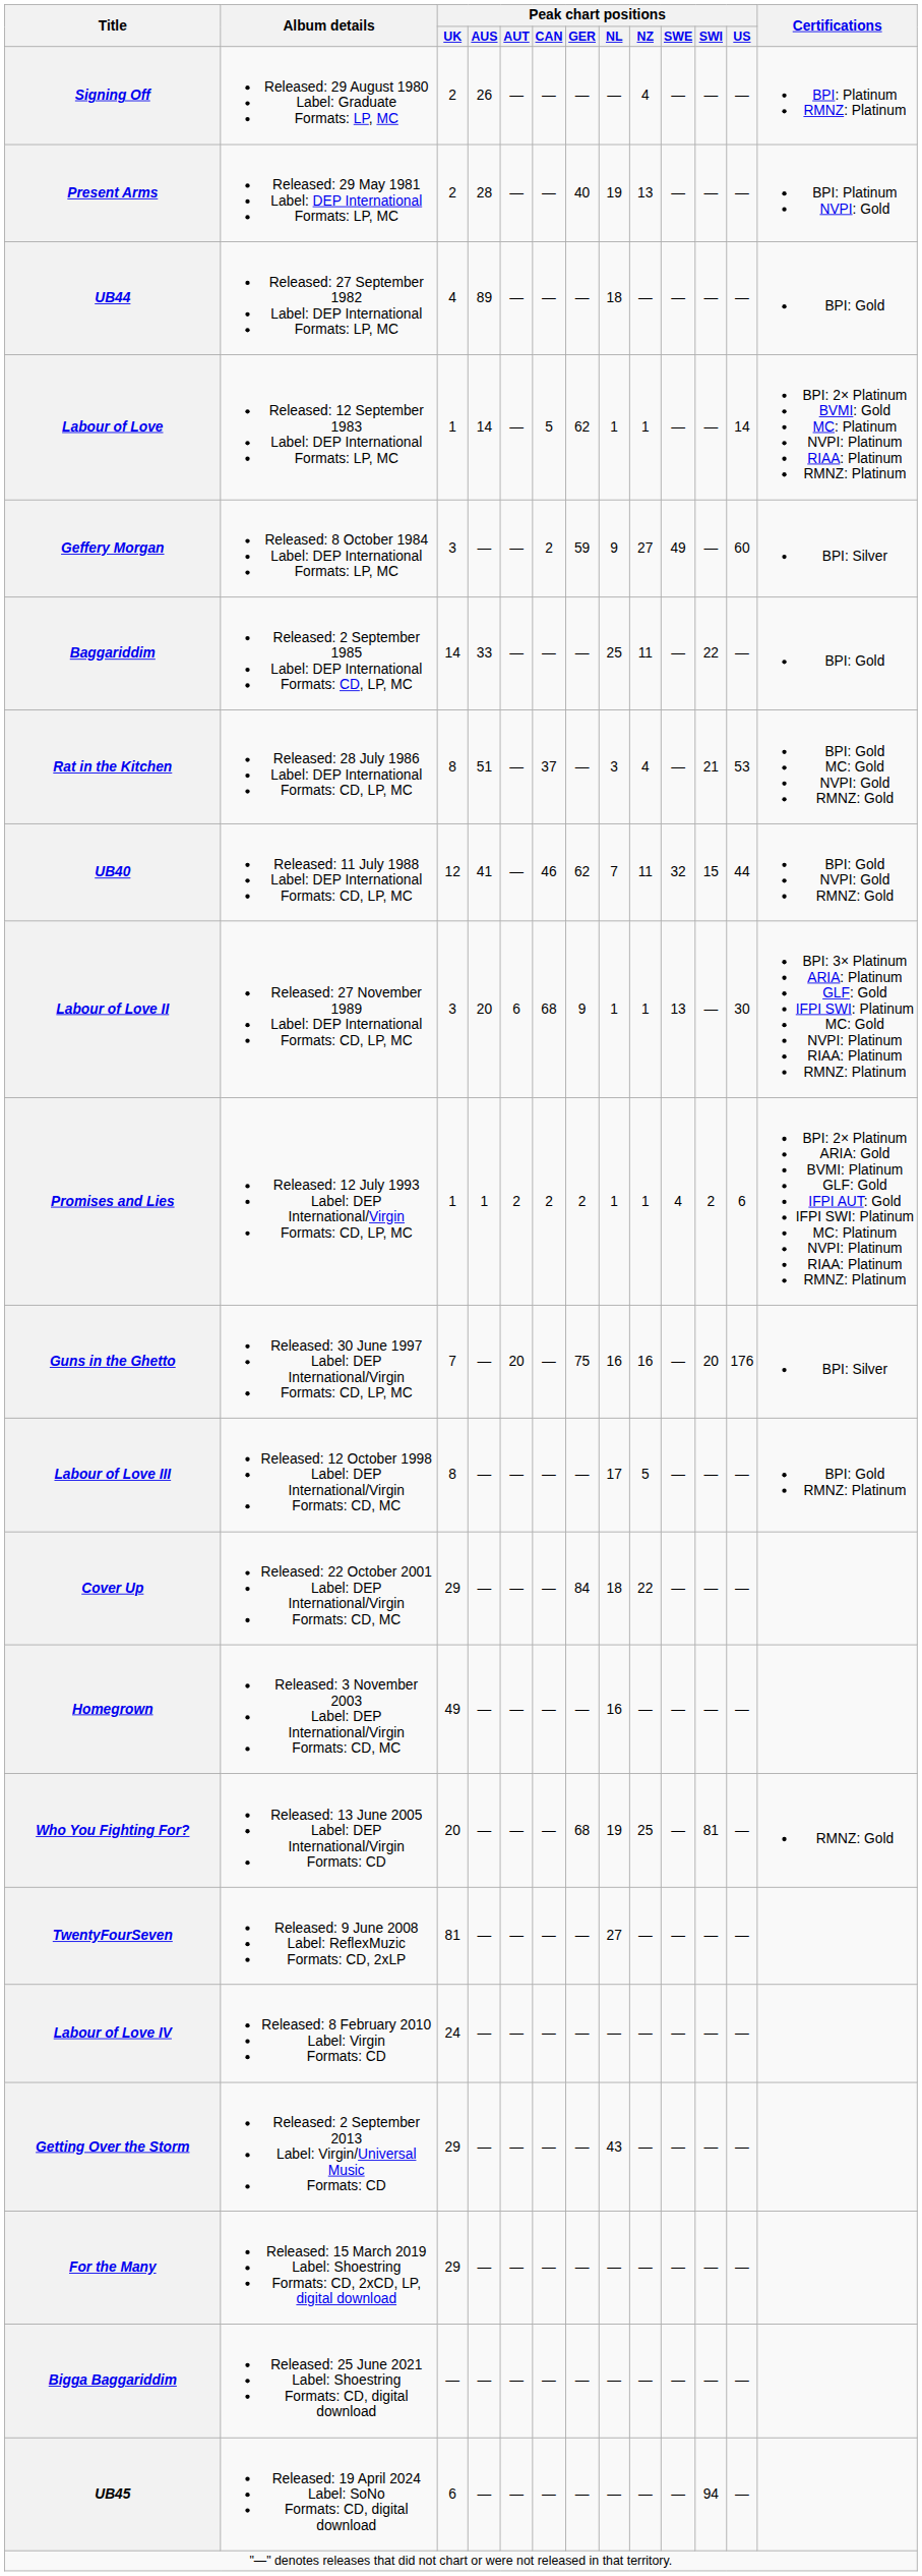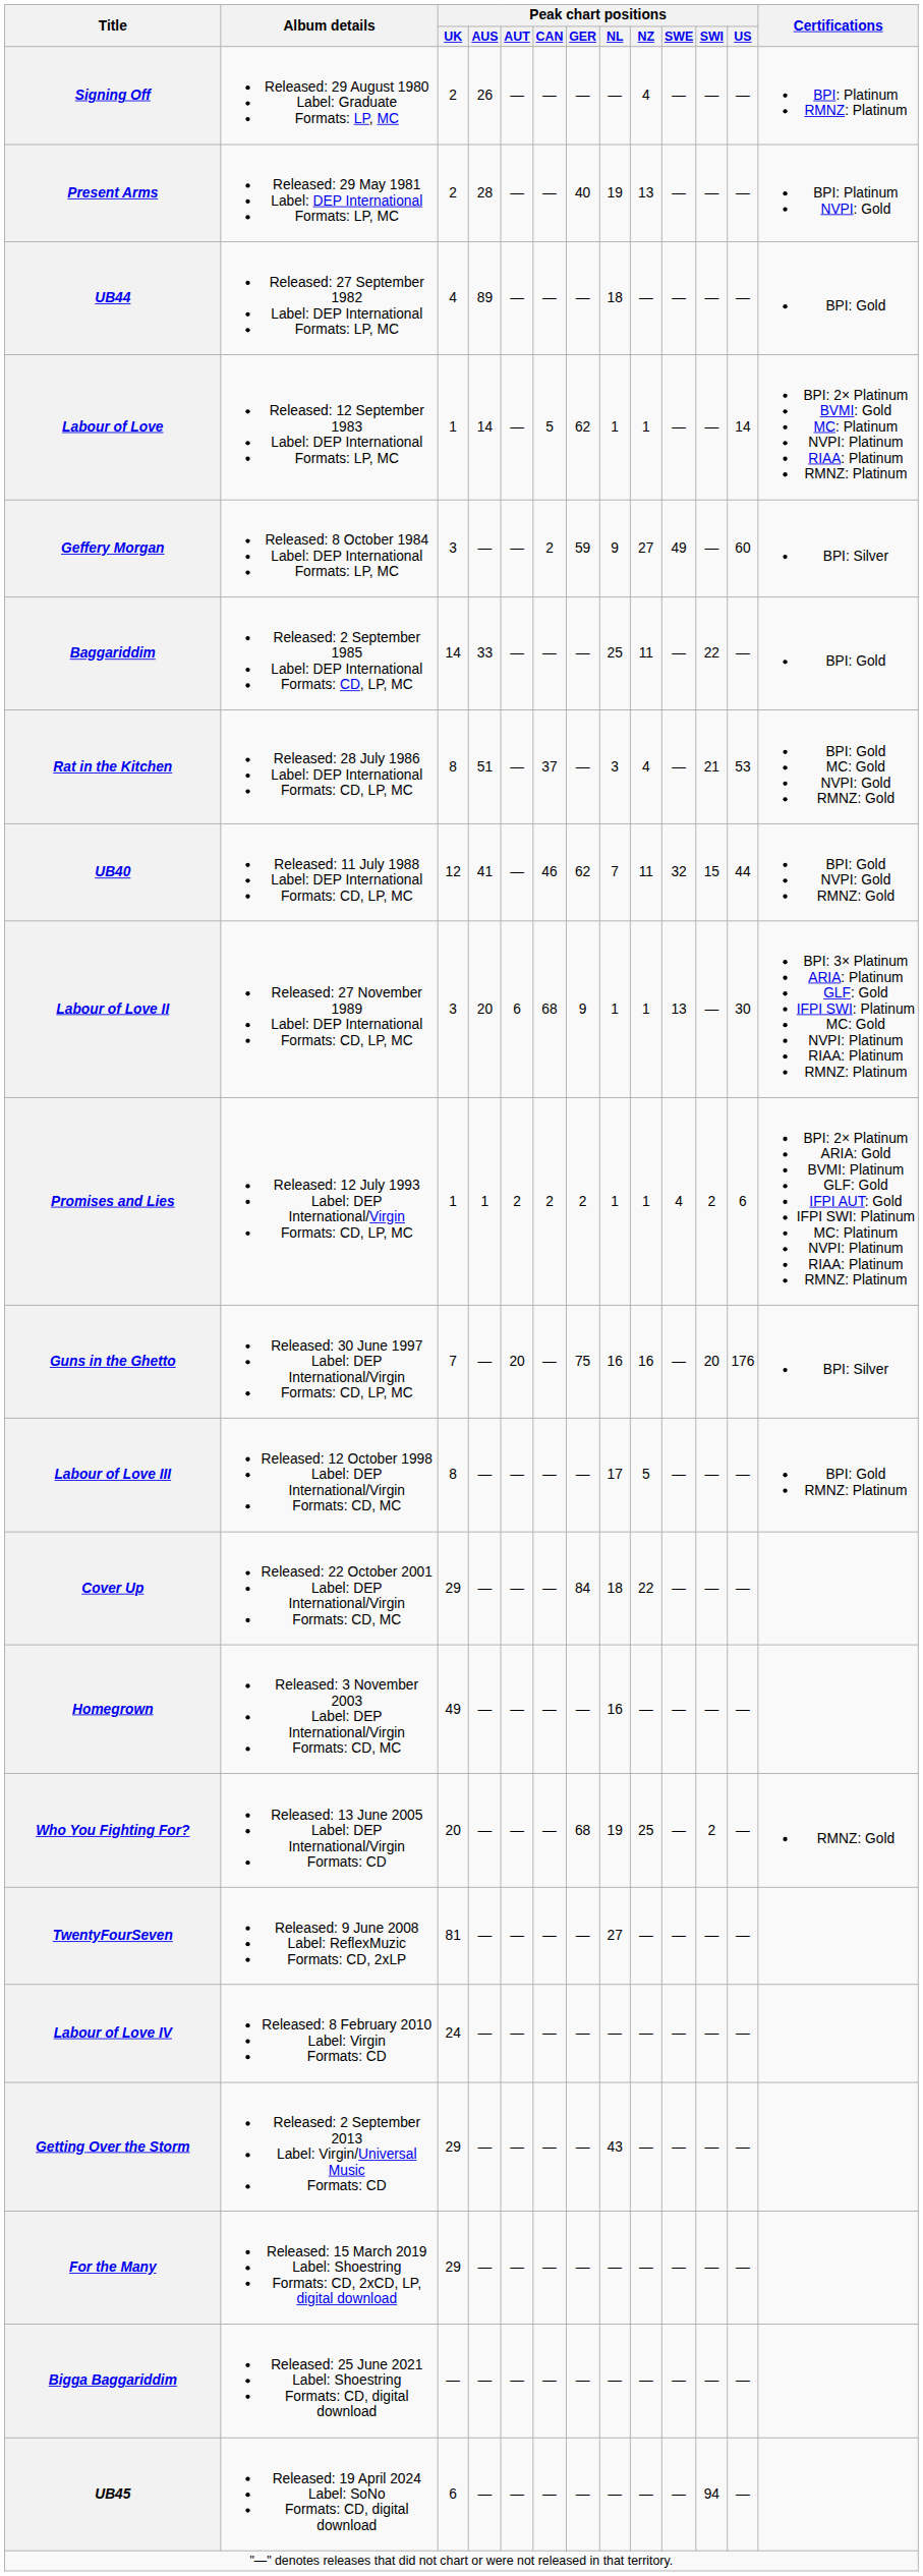Who You Fighting For? | Peak chart positions / SWI: 81 -> 2
